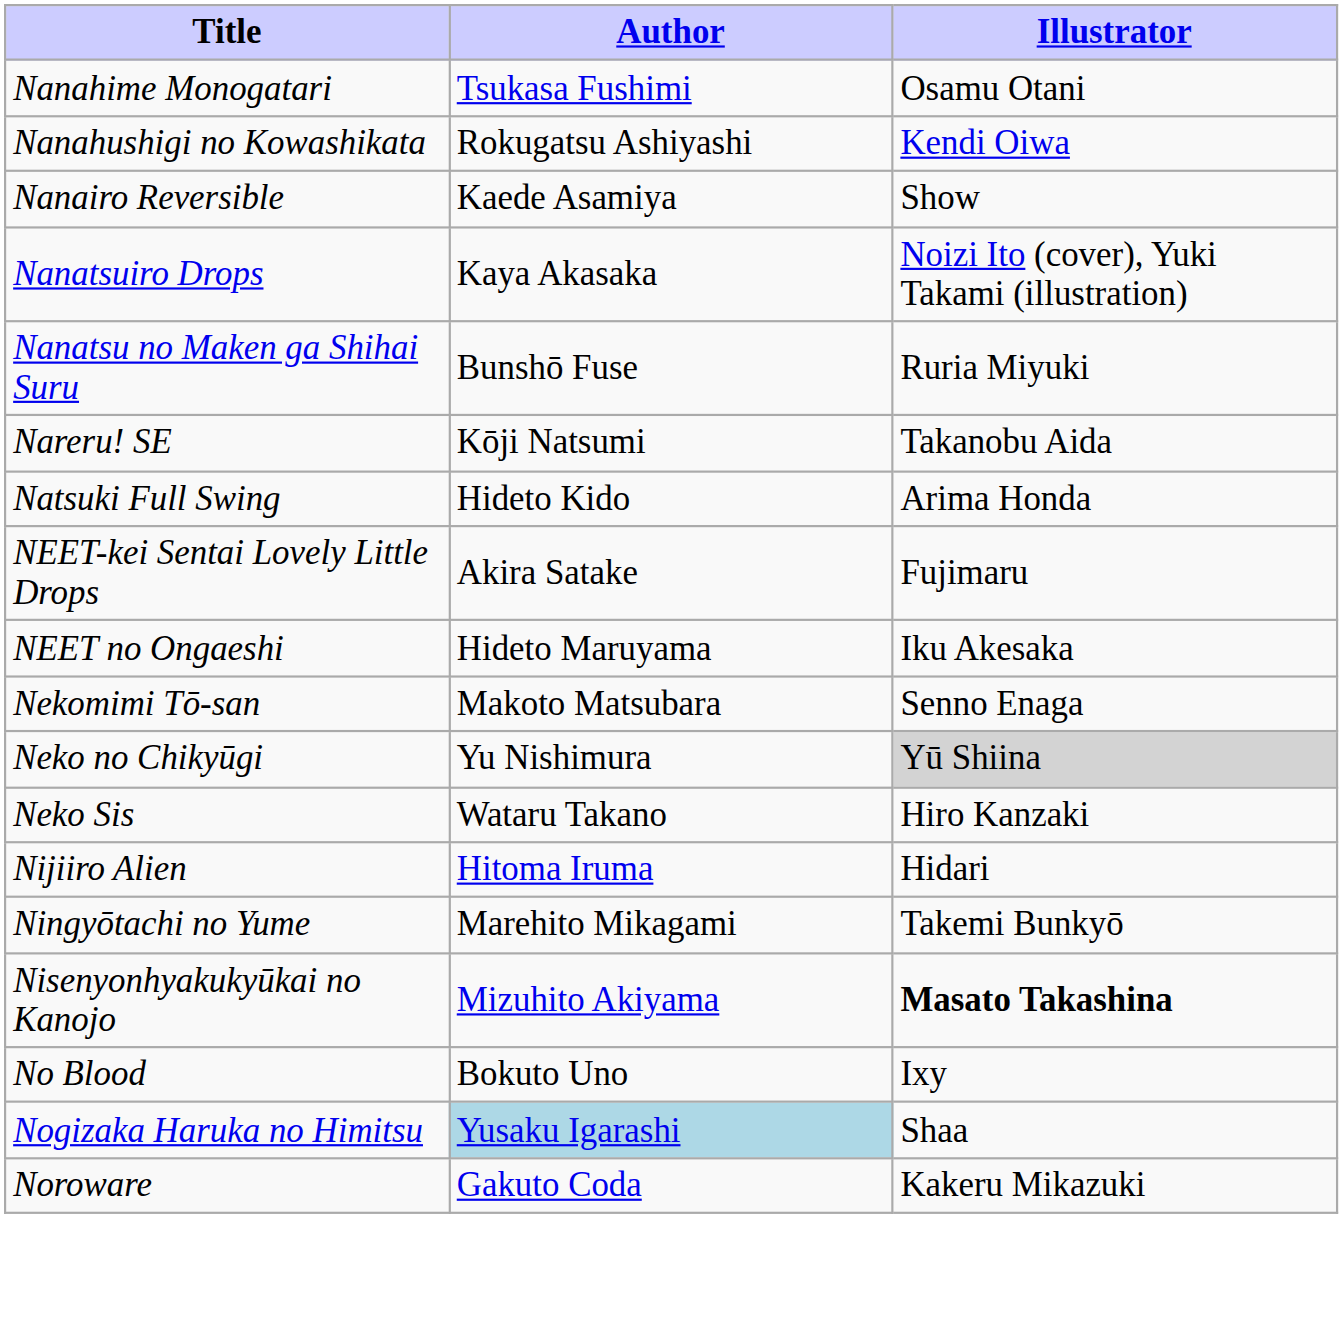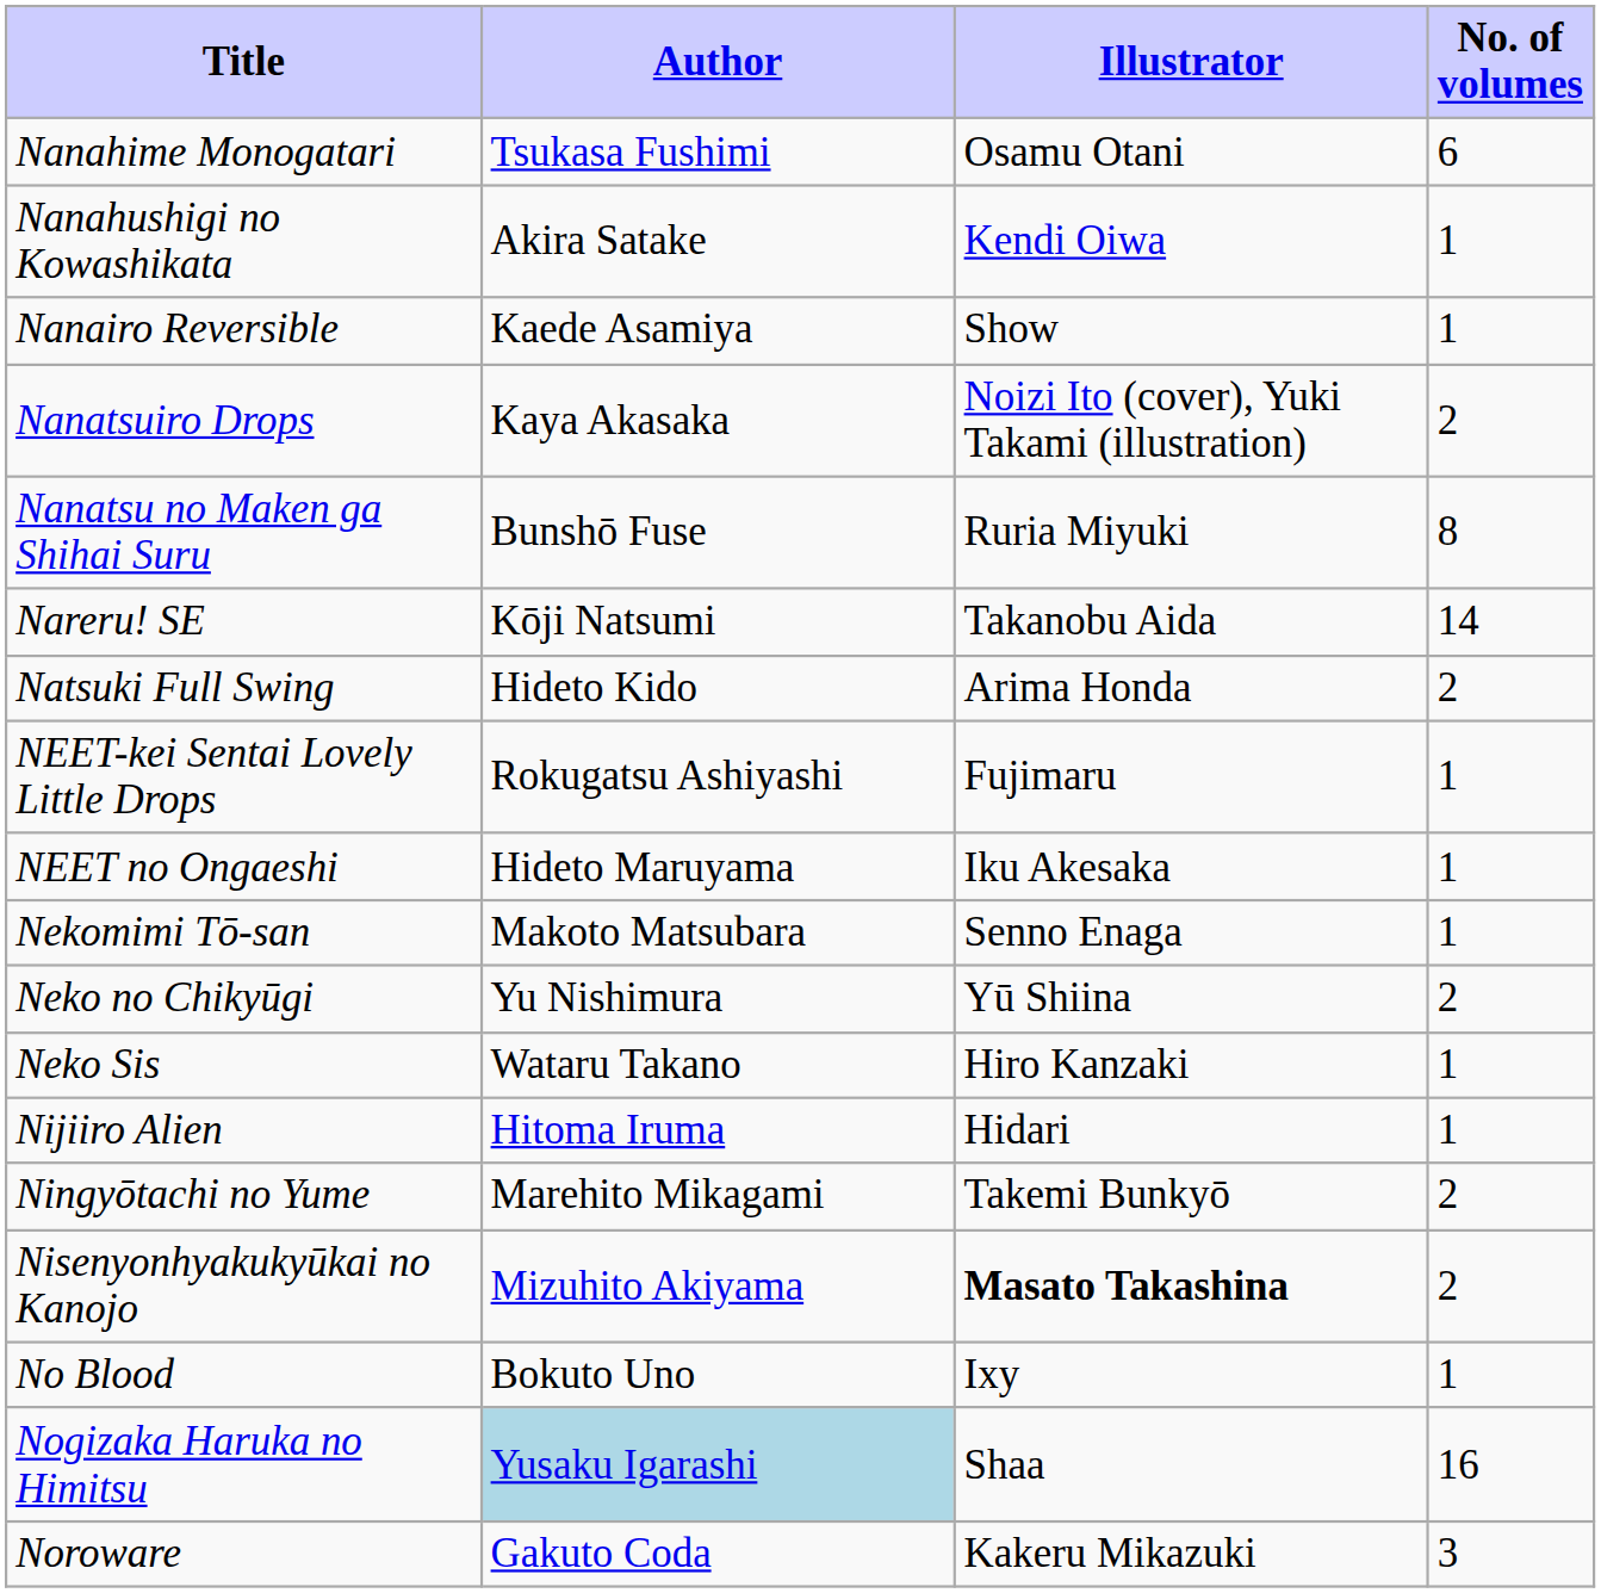+ column: No. of volumes | 6 | 1 | 1 | 2 | 8 | 14 | 2 | 1 | 1 | 1 | 2 | 1 | 1 | 2 | 2 | 1 | 16 | 3
Nanahushigi no Kowashikata | Author: Rokugatsu Ashiyashi -> Akira Satake
NEET-kei Sentai Lovely Little Drops | Author: Akira Satake -> Rokugatsu Ashiyashi
Neko no Chikyūgi | Illustrator: lightgrey background -> no background
